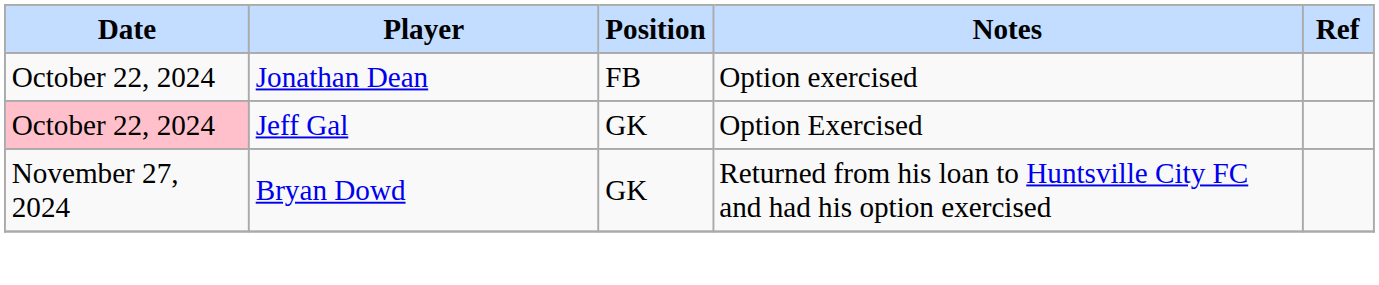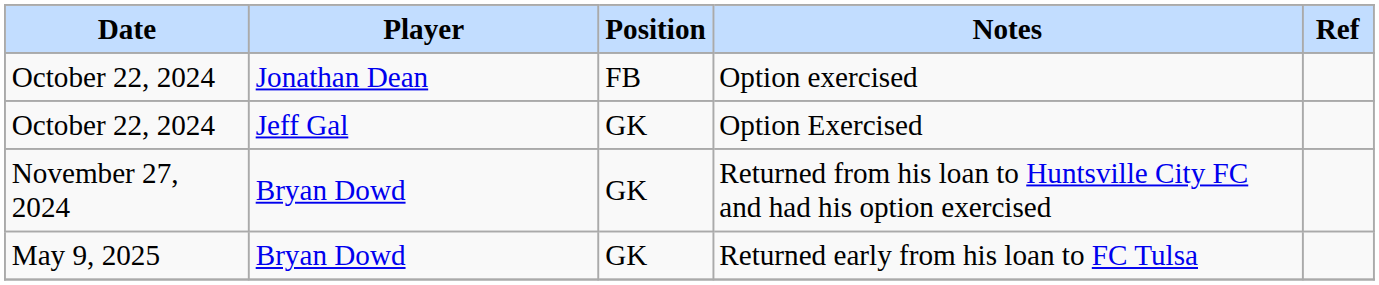Option Exercised | Date: pink background -> no background
+ row: May 9, 2025 | Bryan Dowd | GK | Returned early from his loan to FC Tulsa
